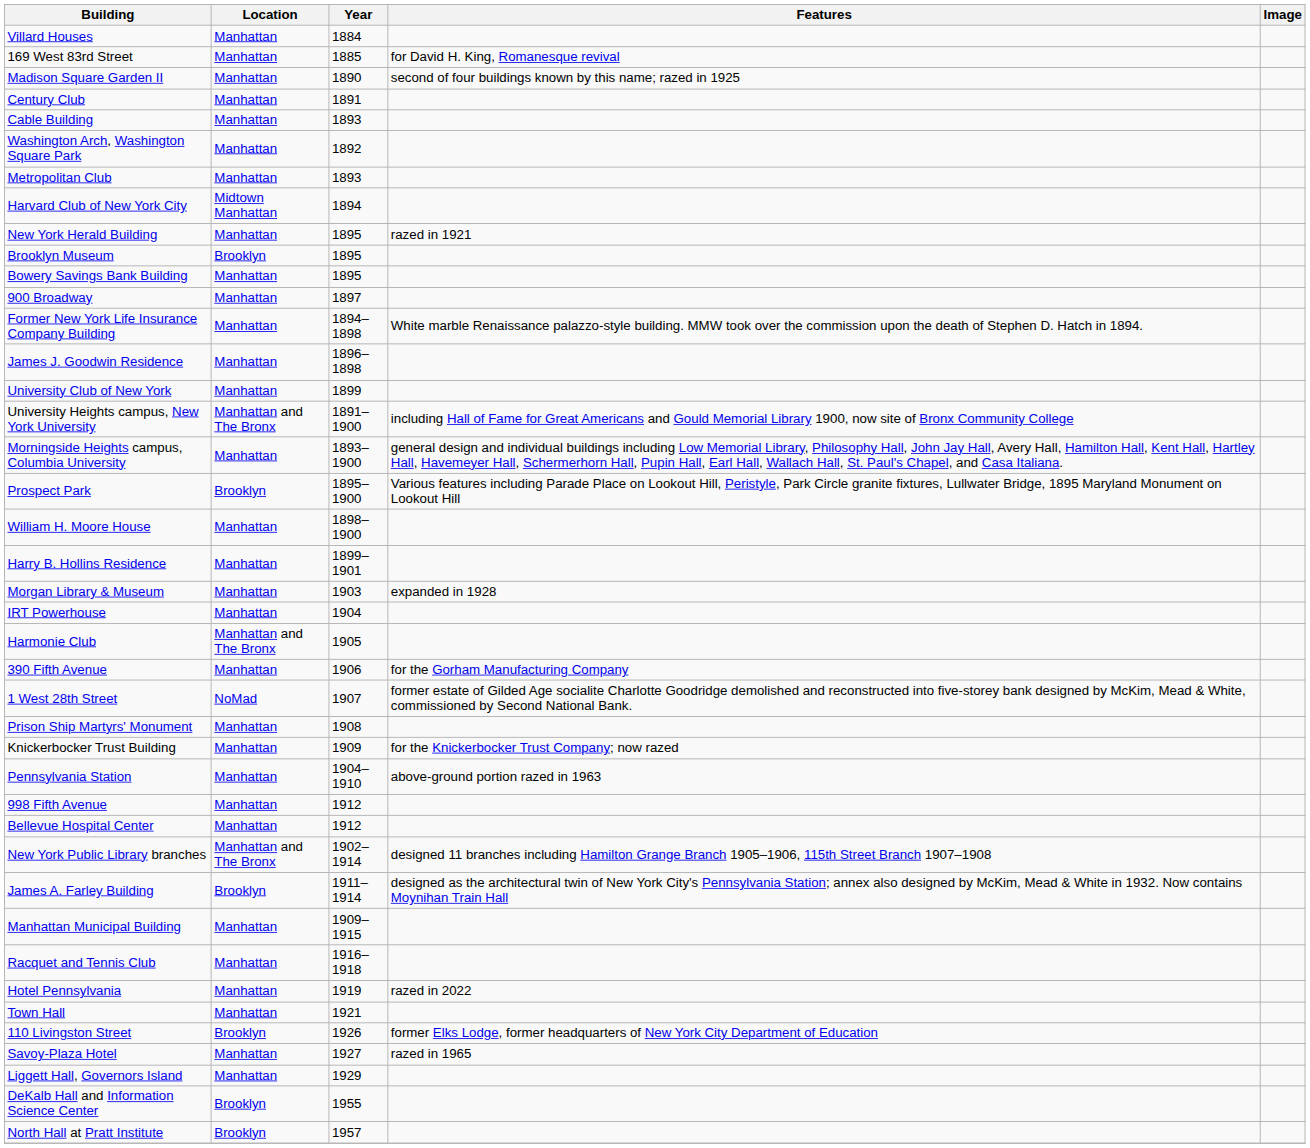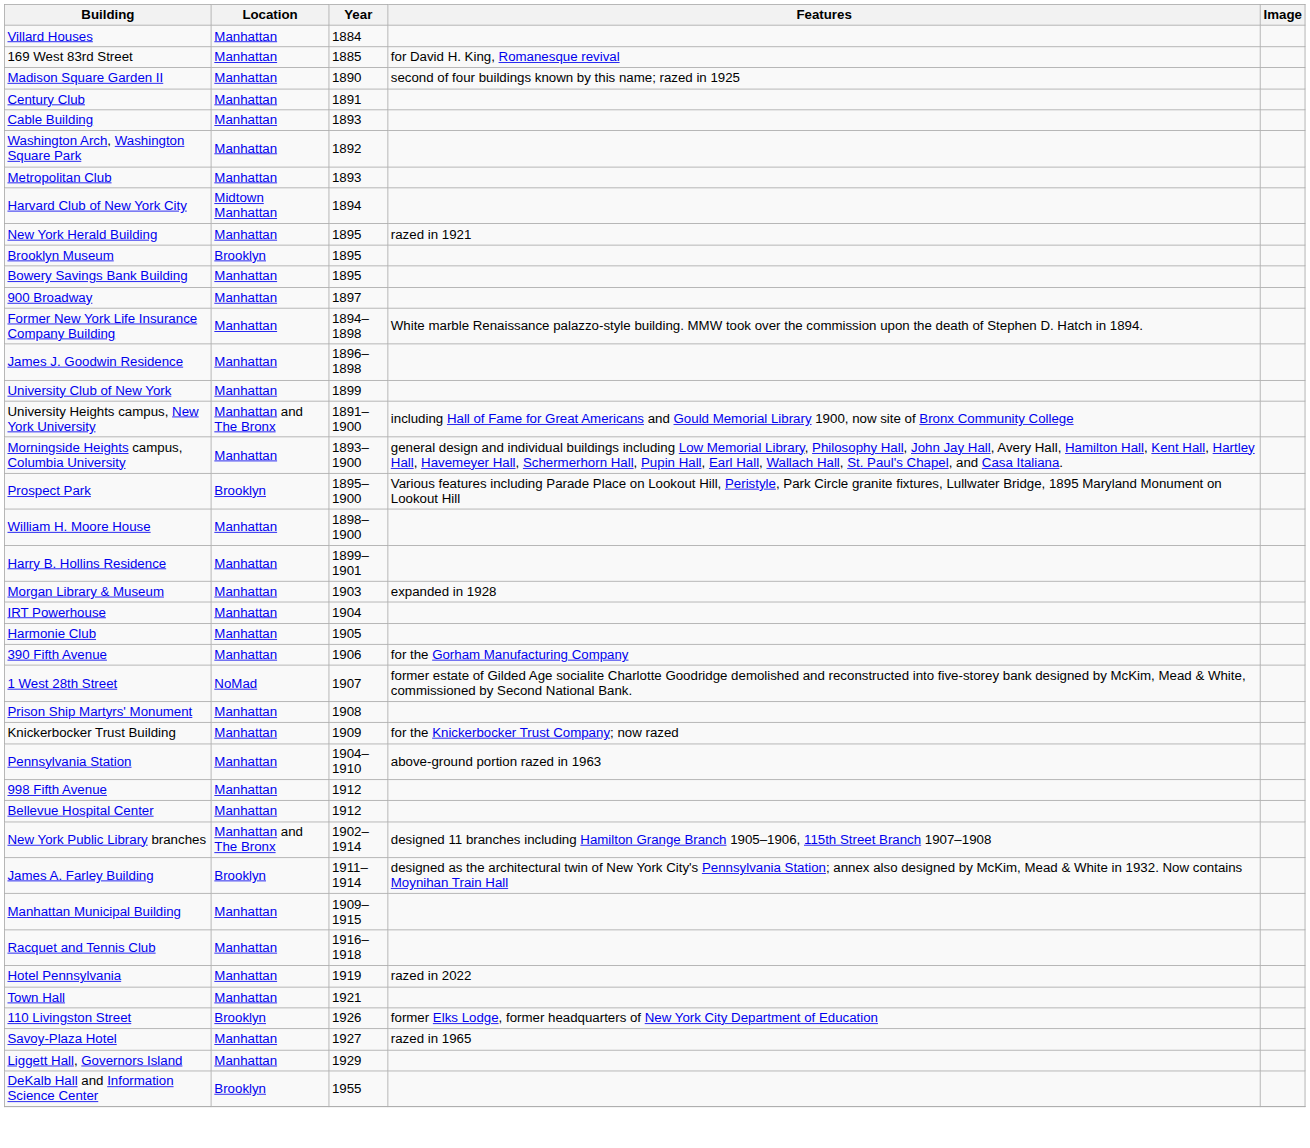Harmonie Club | Location: Manhattan and The Bronx -> Manhattan
- row: North Hall at Pratt Institute | Brooklyn | 1957
